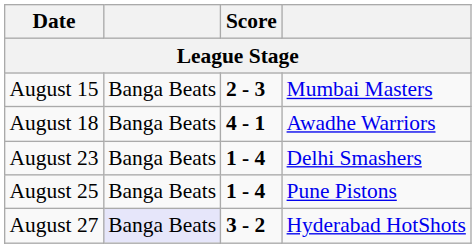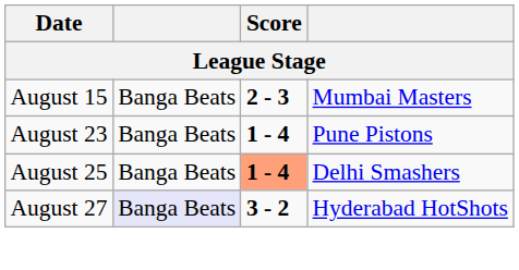- row: August 18 | Banga Beats | 4 - 1 | Awadhe Warriors
August 23 | column 4: Delhi Smashers -> Pune Pistons
August 25 | Score: no background -> lightsalmon background
August 25 | column 4: Pune Pistons -> Delhi Smashers
